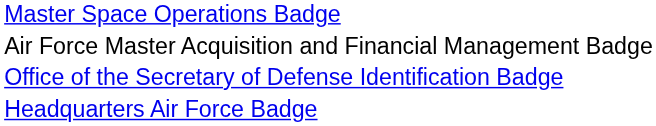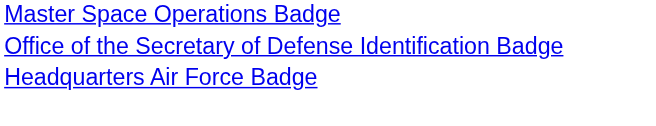- row: Air Force Master Acquisition and Financial Management Badge
